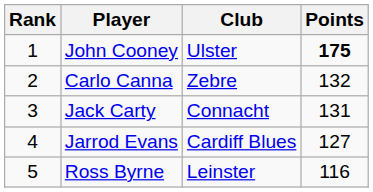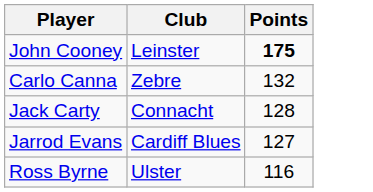- column: Rank | 1 | 2 | 3 | 4 | 5
John Cooney | Club: Ulster -> Leinster
Jack Carty | Points: 131 -> 128
Ross Byrne | Club: Leinster -> Ulster
